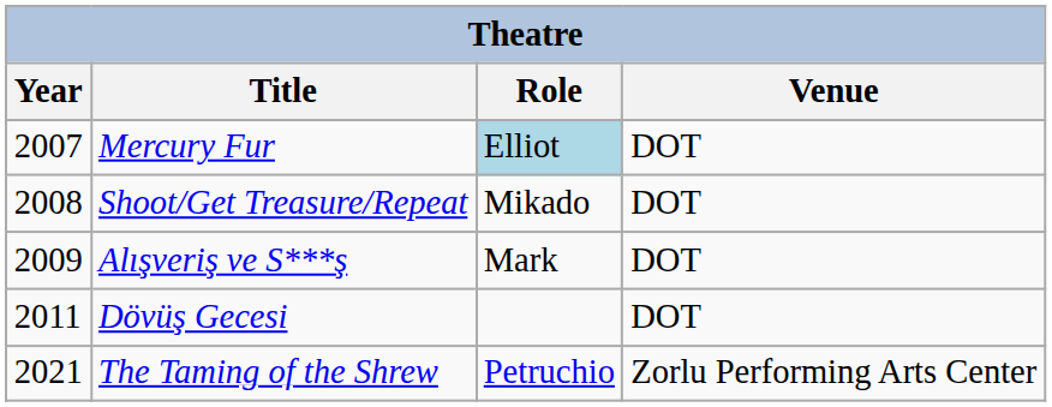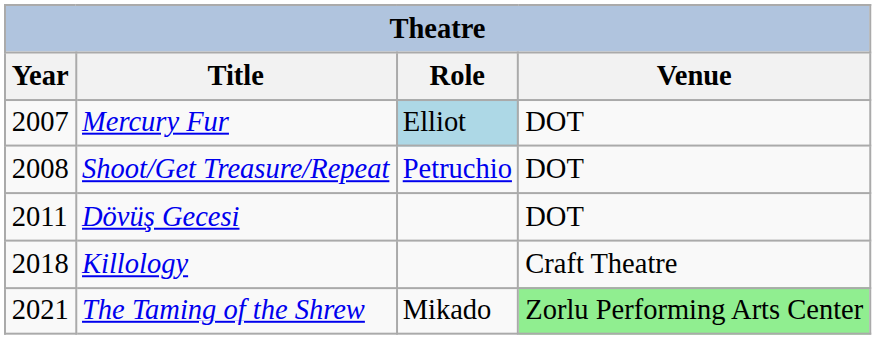Shoot/Get Treasure/Repeat | Role: Mikado -> Petruchio
- row: 2009 | Alışveriş ve S***ş | Mark | DOT
+ row: 2018 | Killology | Craft Theatre
The Taming of the Shrew | Role: Petruchio -> Mikado
The Taming of the Shrew | Venue: no background -> lightgreen background
